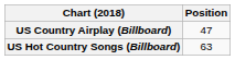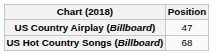US Hot Country Songs (Billboard) | Position: 63 -> 68
